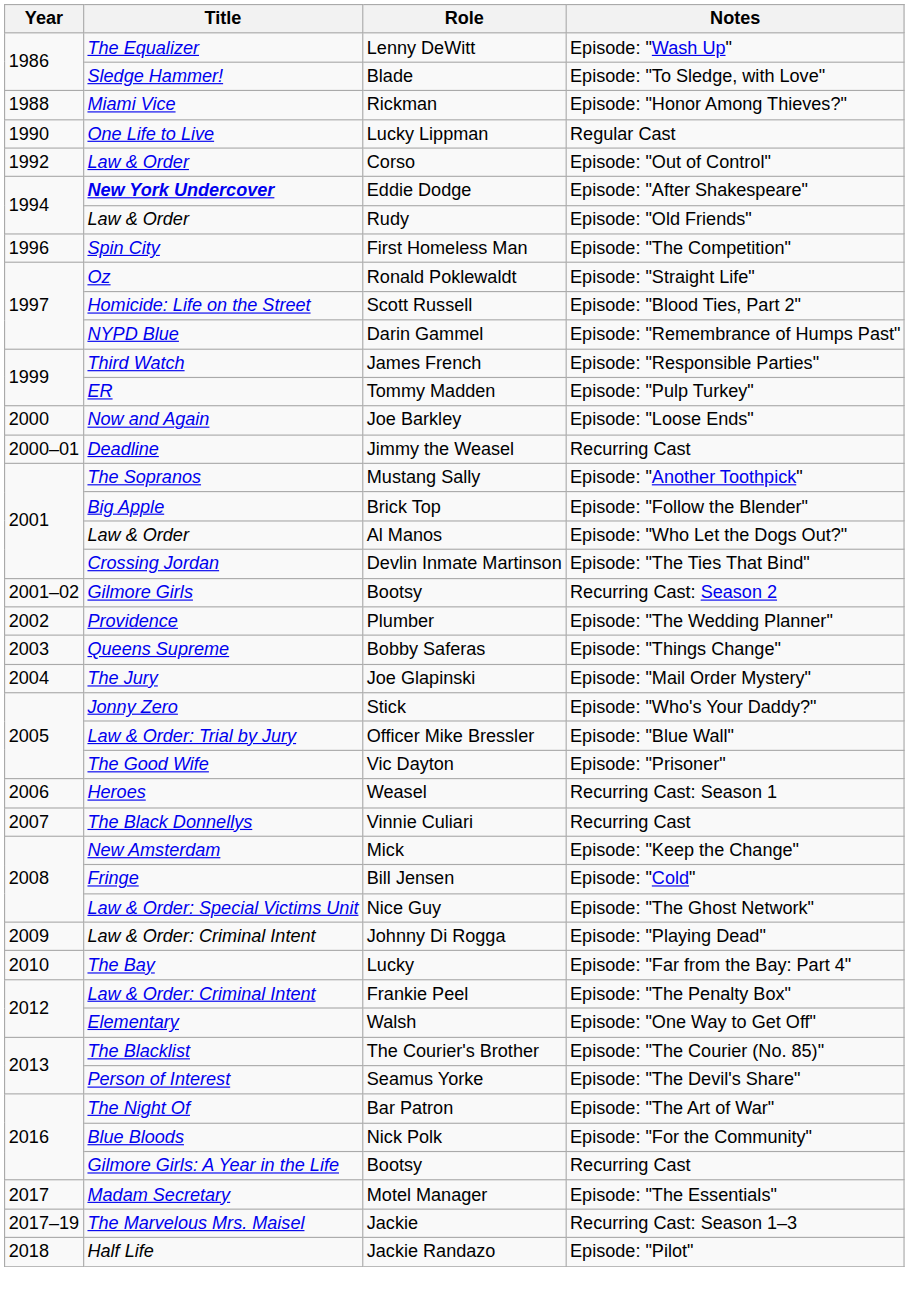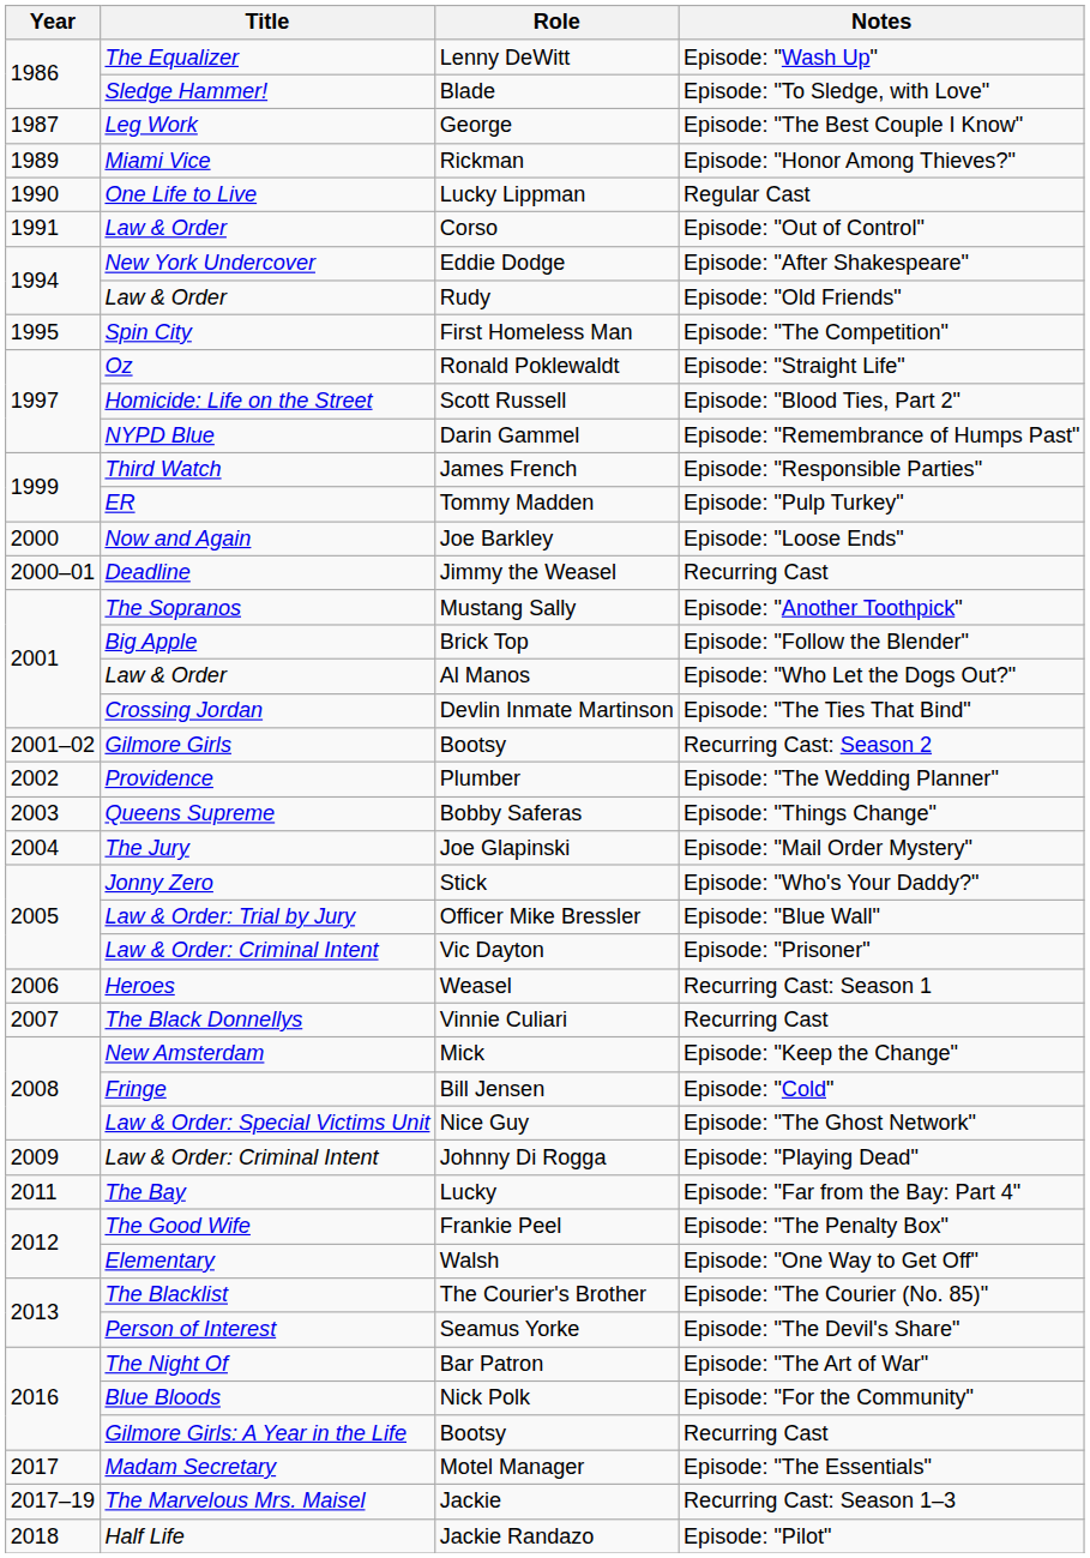+ row: 1987 | Leg Work | George | Episode: "The Best Couple I Know"
Rickman | Year: 1988 -> 1989
Corso | Year: 1992 -> 1991
Eddie Dodge | Title: bold -> normal
First Homeless Man | Year: 1996 -> 1995
Vic Dayton | Title: The Good Wife -> Law & Order: Criminal Intent
Lucky | Year: 2010 -> 2011
Frankie Peel | Title: Law & Order: Criminal Intent -> The Good Wife
